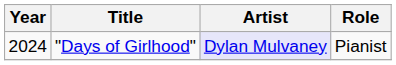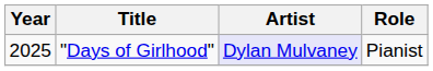"Days of Girlhood" | Year: 2024 -> 2025
